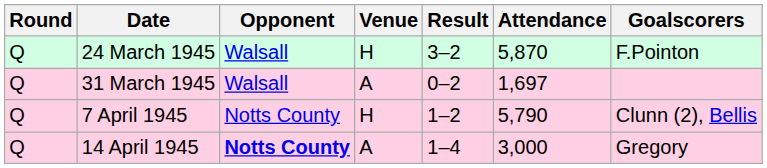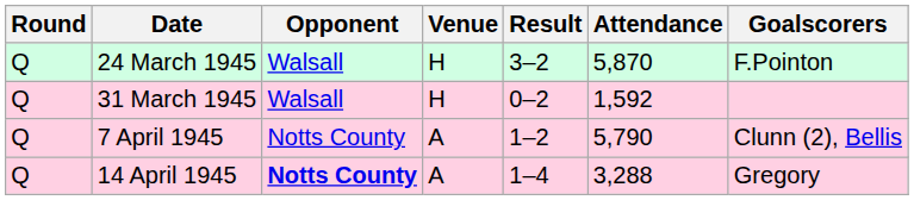31 March 1945 | Venue: A -> H
31 March 1945 | Attendance: 1,697 -> 1,592
7 April 1945 | Venue: H -> A
14 April 1945 | Attendance: 3,000 -> 3,288
